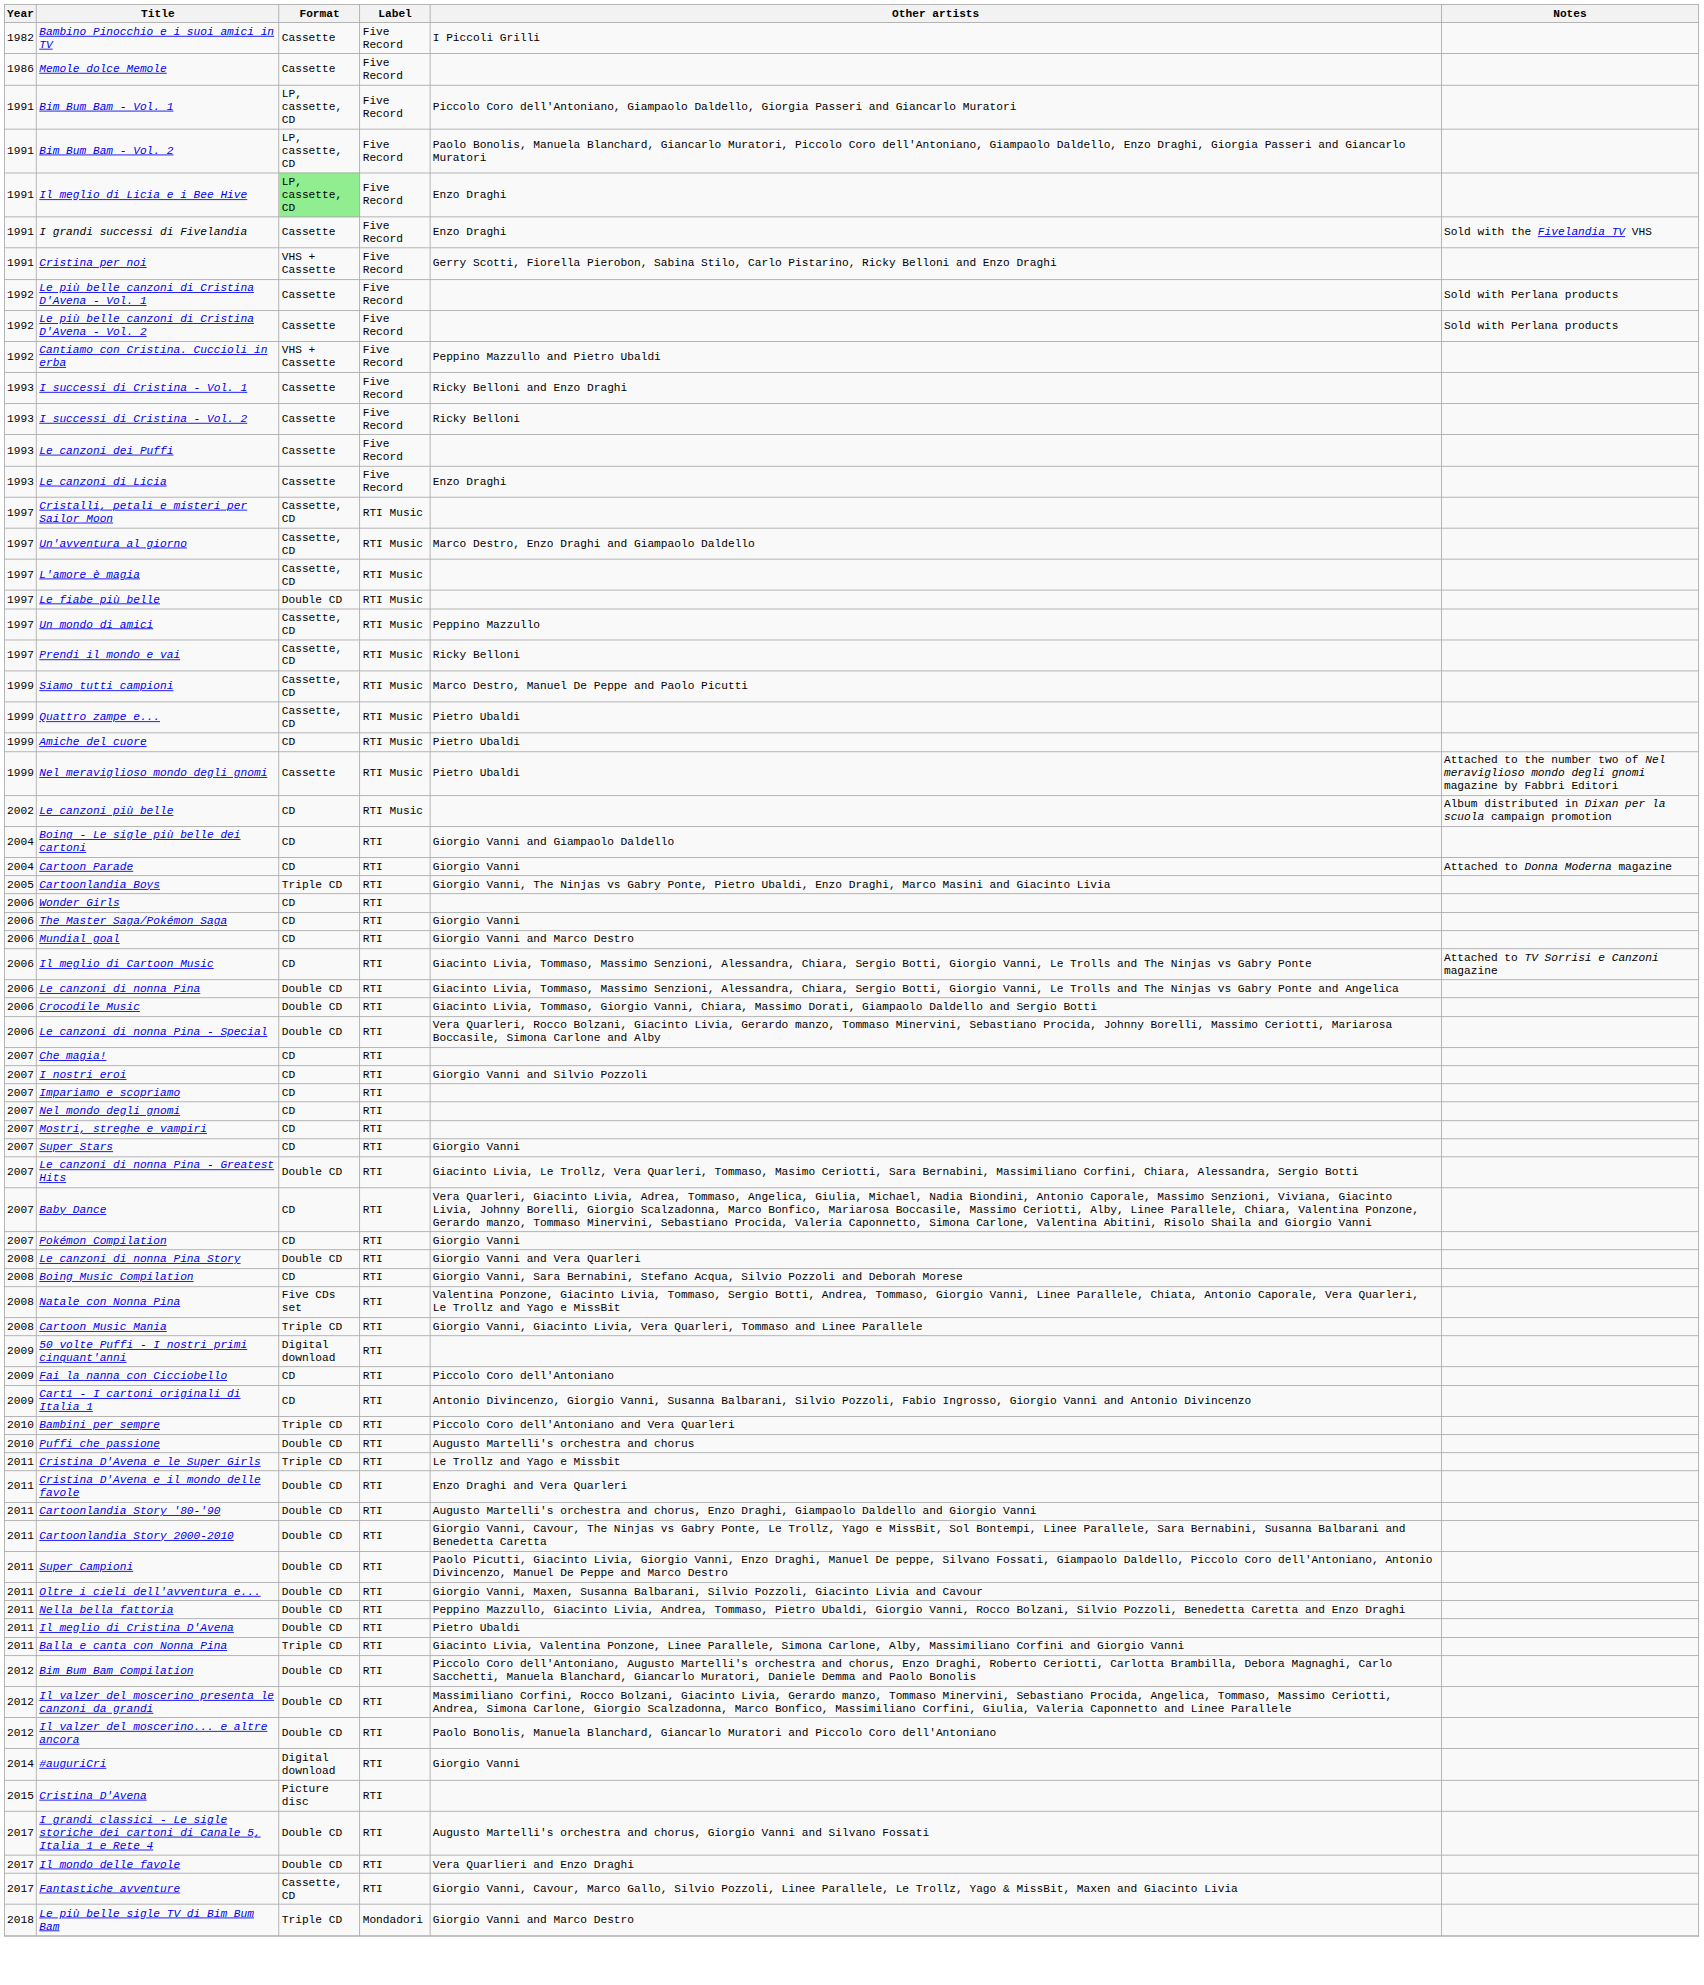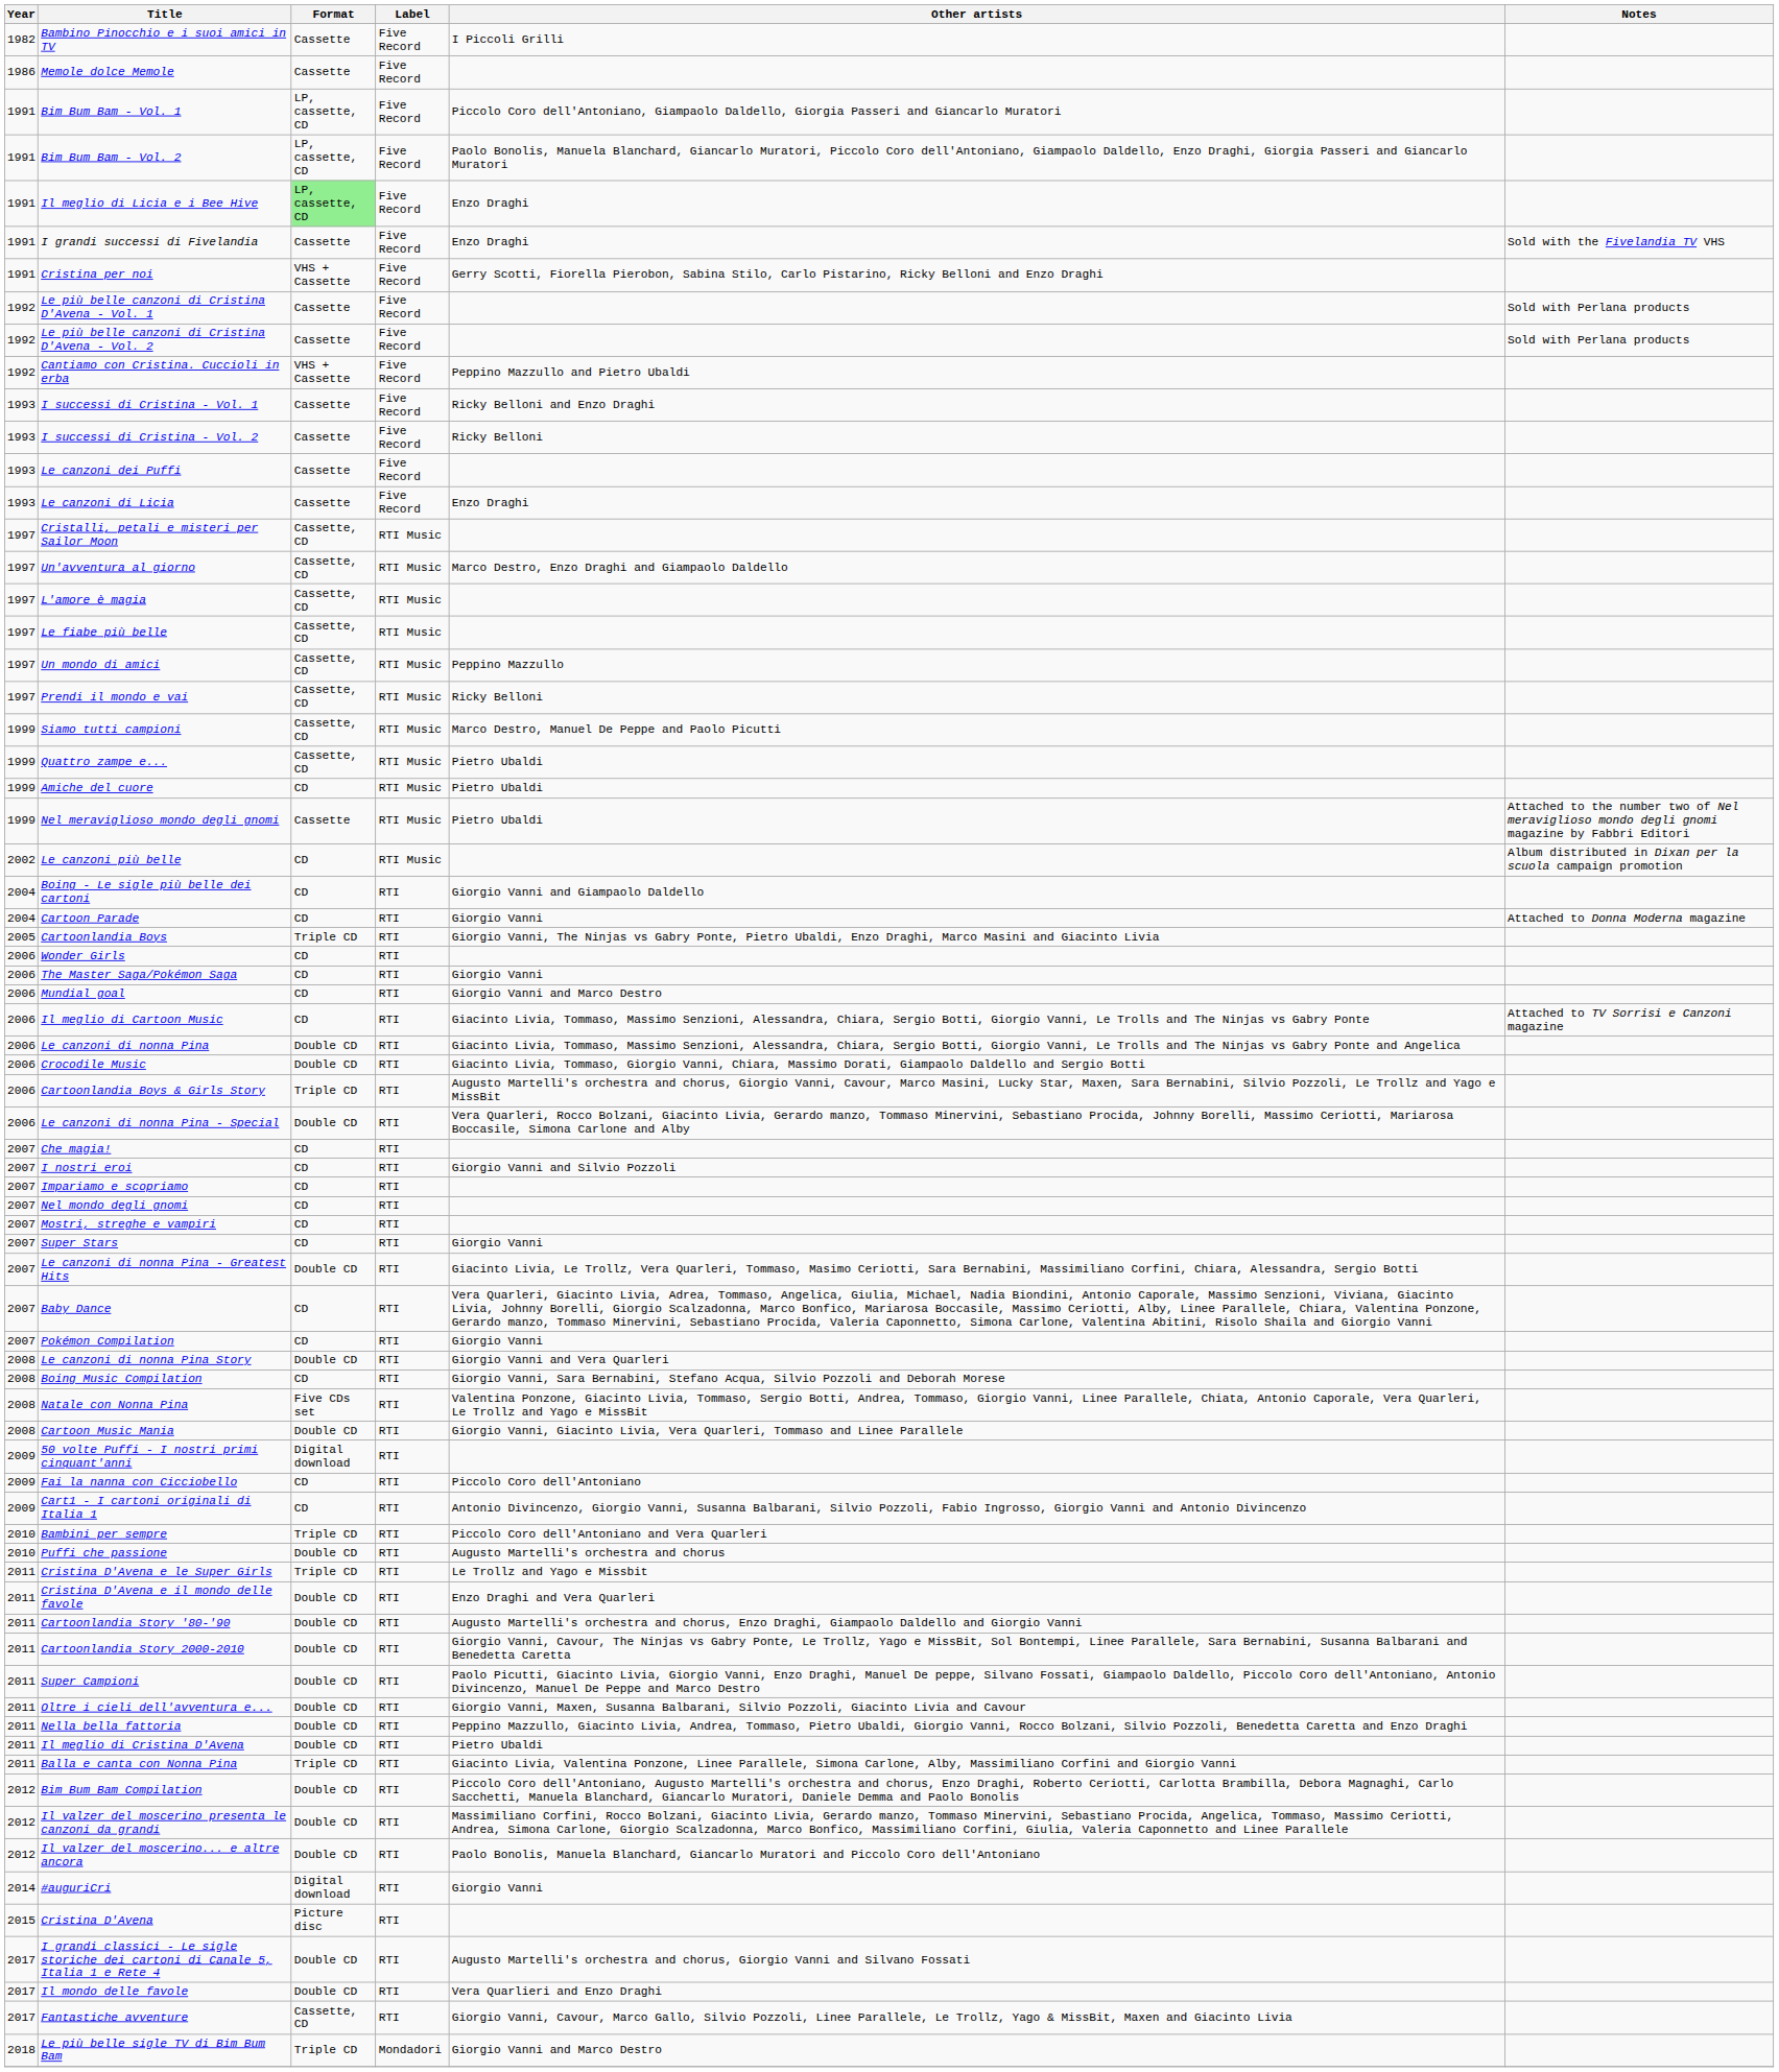Le fiabe più belle | Format: Double CD -> Cassette, CD
+ row: 2006 | Cartoonlandia Boys & Girls Story | Triple CD | RTI | Augusto Martelli's orchestra and chorus, Giorgio Vanni, Cavour, Marco Masini, Lucky Star, Maxen, Sara Bernabini, Silvio Pozzoli, Le Trollz and Yago e MissBit
Cartoon Music Mania | Format: Triple CD -> Double CD
